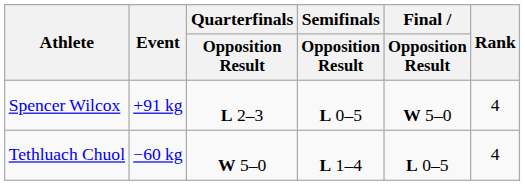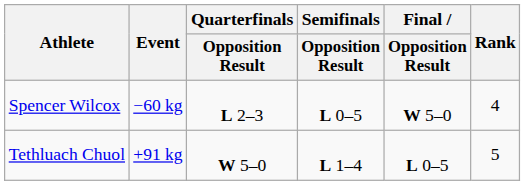Spencer Wilcox | Event: +91 kg -> −60 kg
Tethluach Chuol | Event: −60 kg -> +91 kg
Tethluach Chuol | Rank: 4 -> 5
